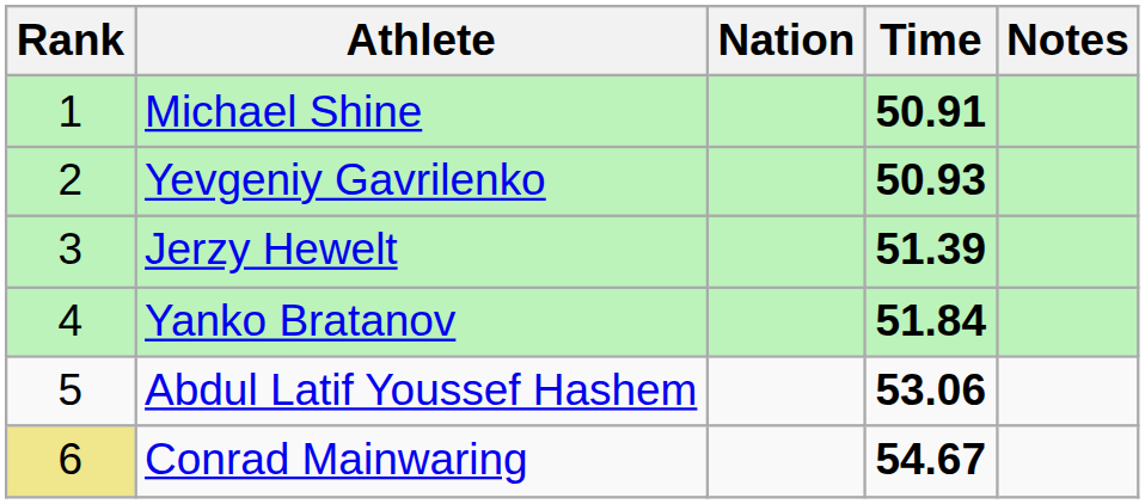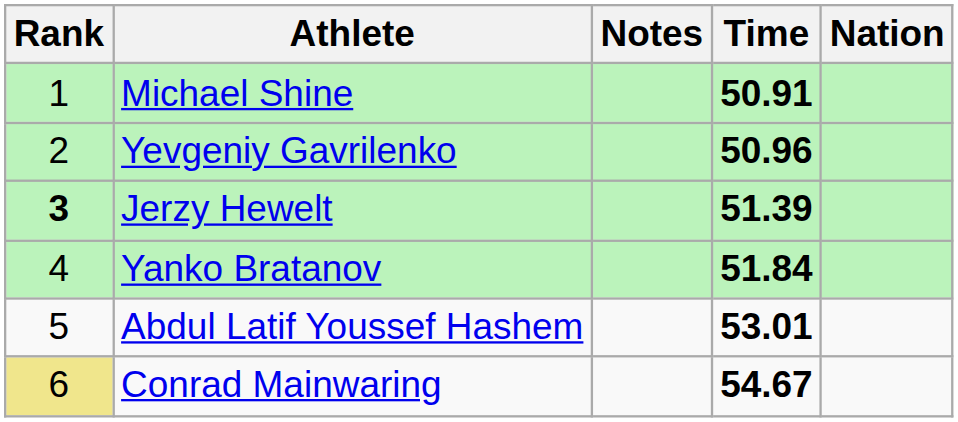columns swapped: Nation <-> Notes
Yevgeniy Gavrilenko | Time: 50.93 -> 50.96
Jerzy Hewelt | Rank: normal -> bold
Abdul Latif Youssef Hashem | Time: 53.06 -> 53.01
